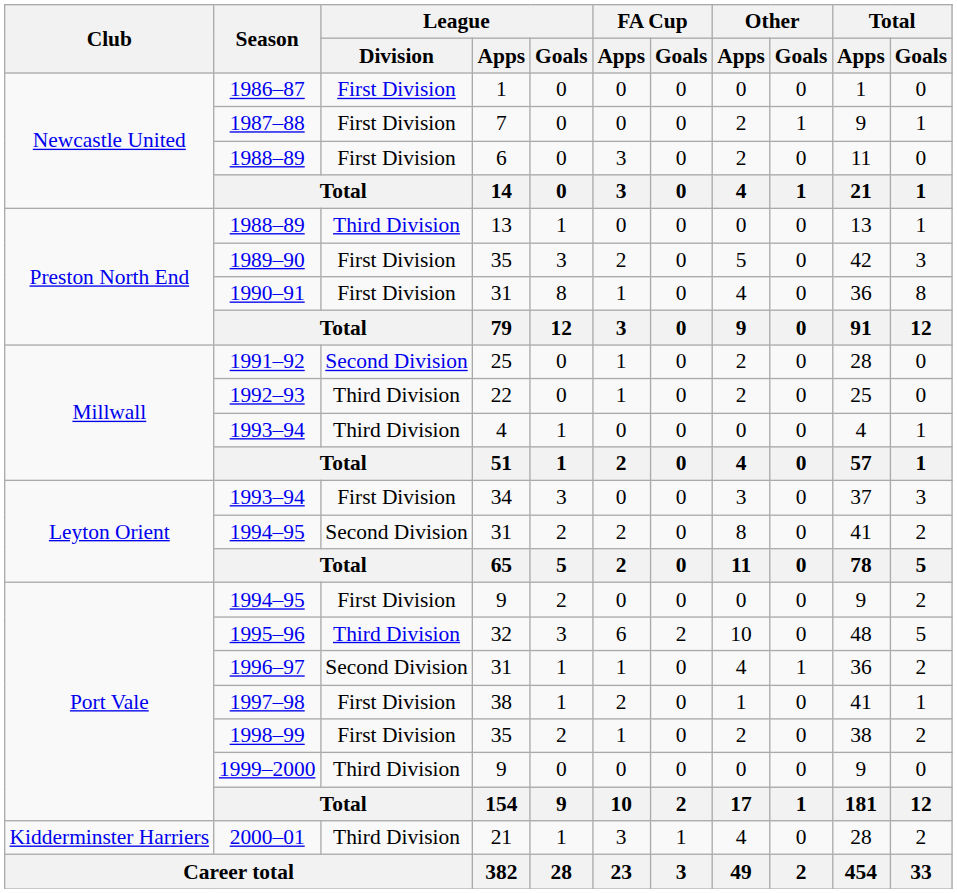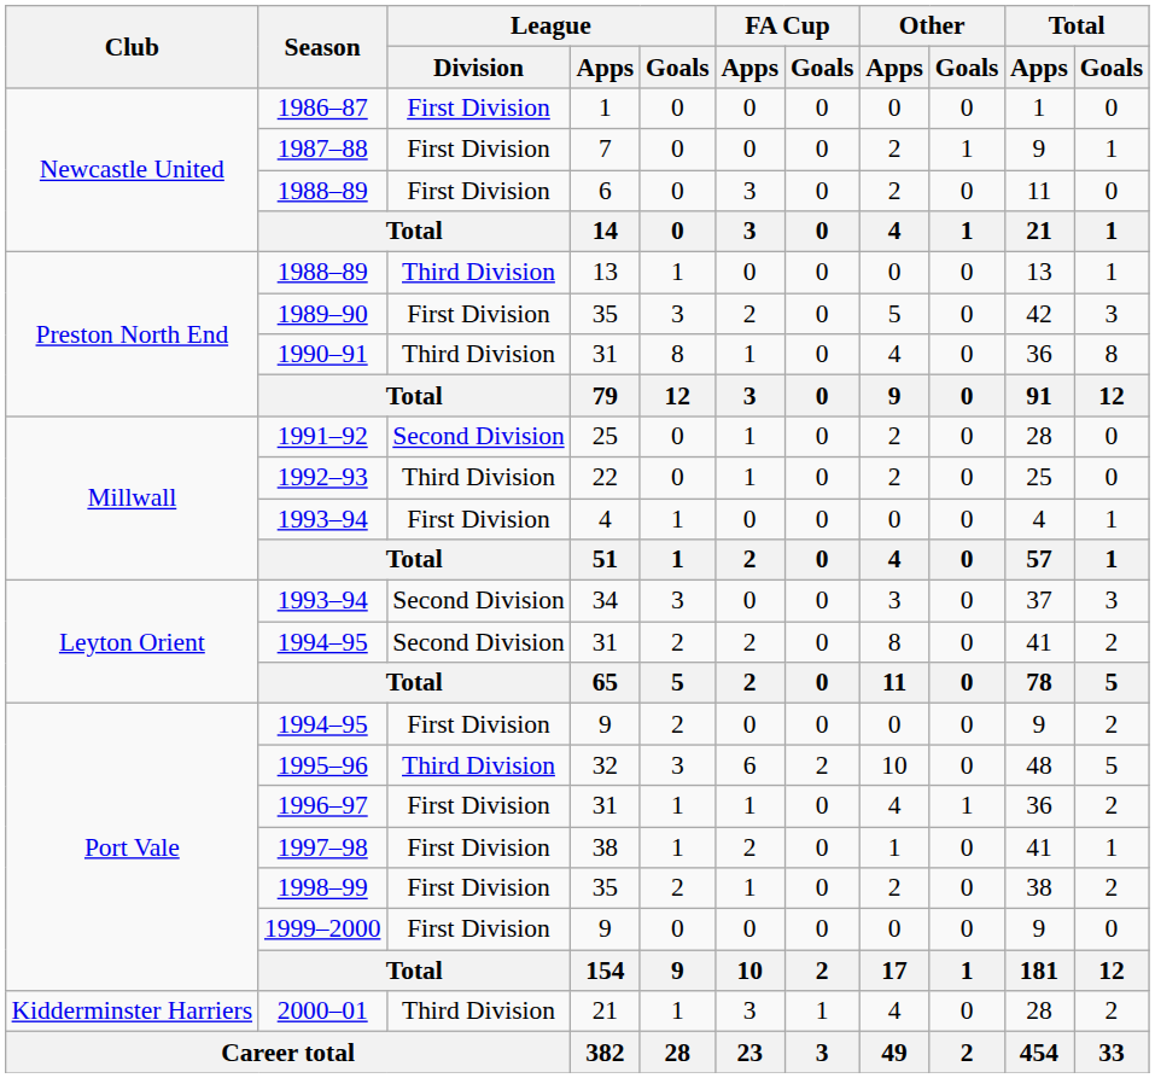1990–91 | League / Division: First Division -> Third Division
1993–94 / 4 | League / Division: Third Division -> First Division
1993–94 / 34 | League / Division: First Division -> Second Division
1996–97 | League / Division: Second Division -> First Division
1999–2000 | League / Division: Third Division -> First Division
